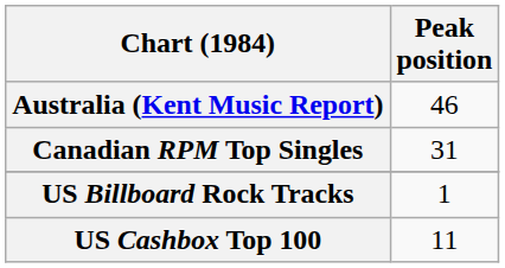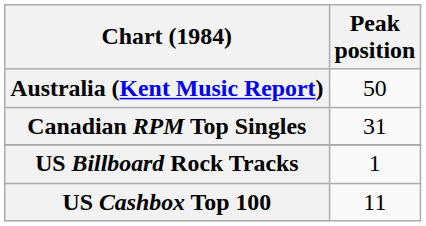Australia (Kent Music Report) | Peak position: 46 -> 50
